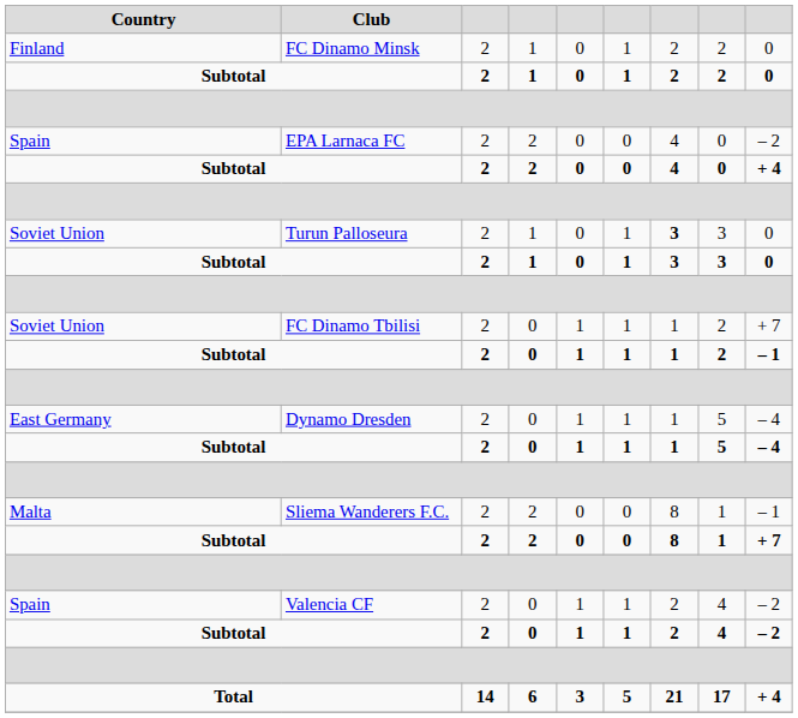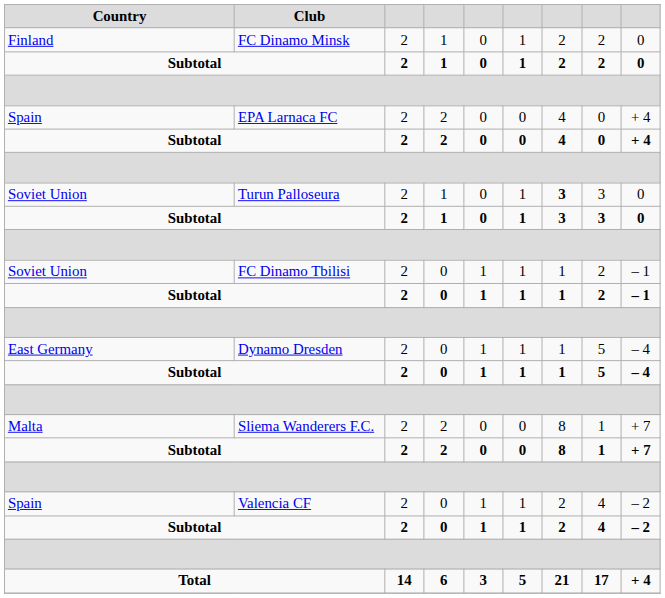EPA Larnaca FC | column 9: – 2 -> + 4
FC Dinamo Tbilisi | column 9: + 7 -> – 1
Sliema Wanderers F.C. | column 9: – 1 -> + 7
